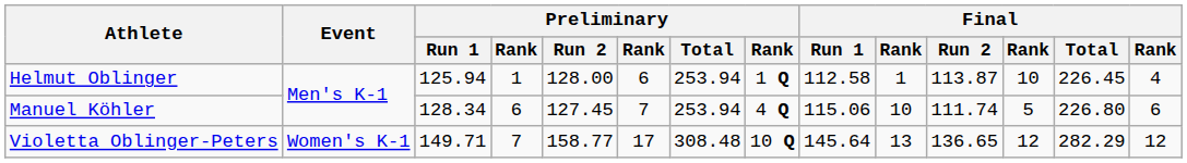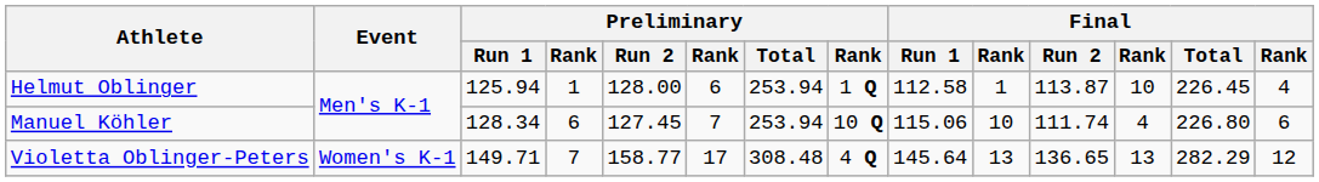Manuel Köhler | column 8: 4 Q -> 10 Q
Manuel Köhler | column 12: 5 -> 4
Violetta Oblinger-Peters | column 8: 10 Q -> 4 Q
Violetta Oblinger-Peters | column 12: 12 -> 13
